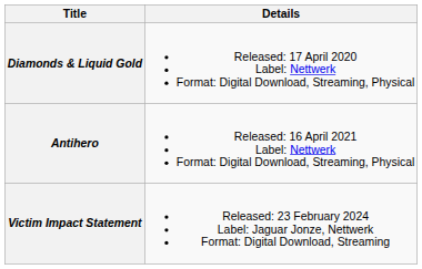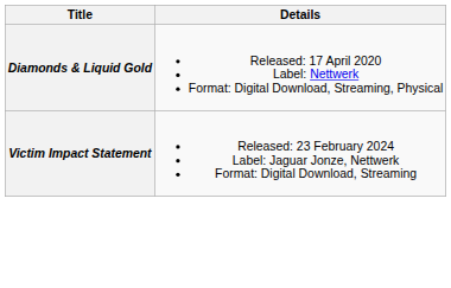- row: Antihero | Released: 16 April 2021 Label: Nettwerk Format: Digital Download, Streaming, Physical
